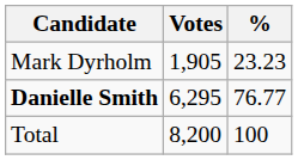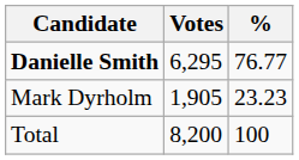rows swapped: Danielle Smith <-> Mark Dyrholm
